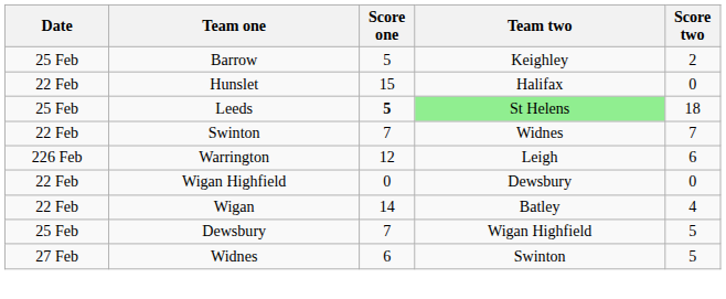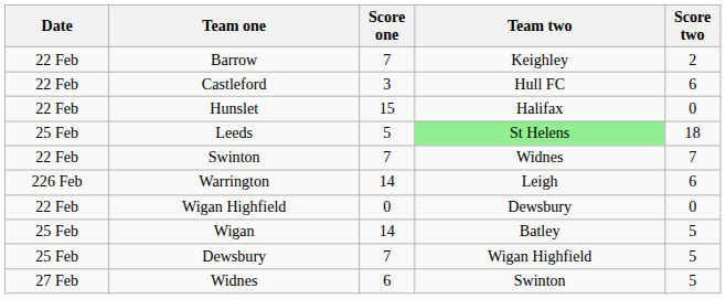Barrow | Date: 25 Feb -> 22 Feb
Barrow | Score one: 5 -> 7
+ row: 22 Feb | Castleford | 3 | Hull FC | 6
Leeds | Score one: bold -> normal
Warrington | Score one: 12 -> 14
Wigan | Date: 22 Feb -> 25 Feb
Wigan | Score two: 4 -> 5
